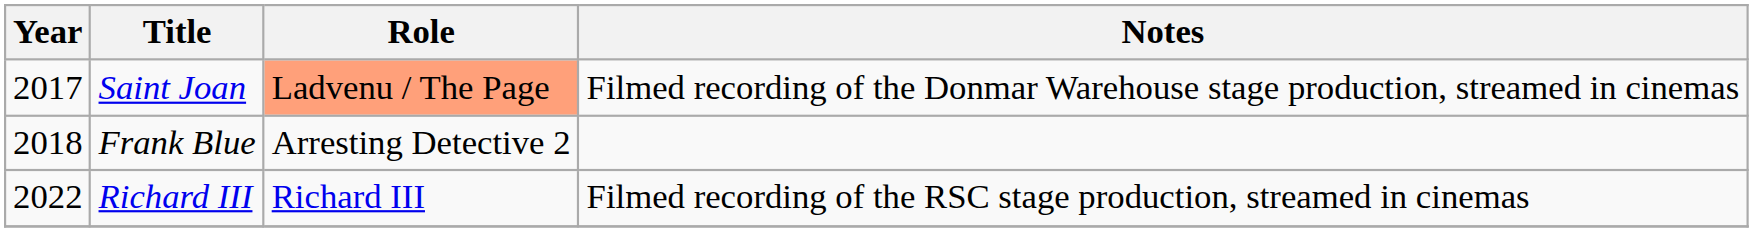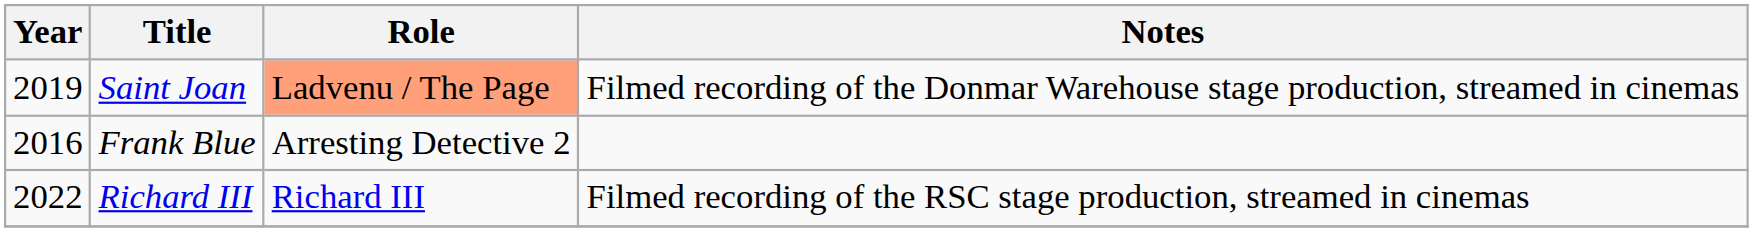Saint Joan | Year: 2017 -> 2019
Frank Blue | Year: 2018 -> 2016
